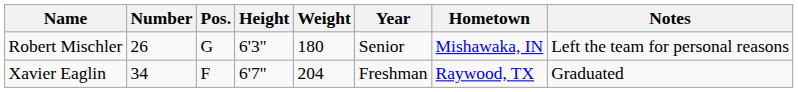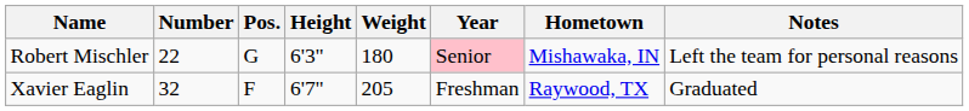Robert Mischler | Number: 26 -> 22
Robert Mischler | Year: no background -> pink background
Xavier Eaglin | Number: 34 -> 32
Xavier Eaglin | Weight: 204 -> 205
